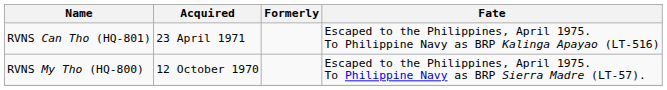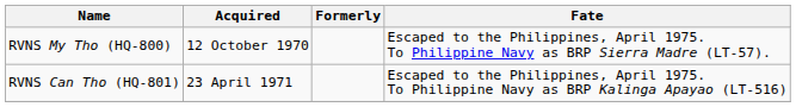rows swapped: RVNS My Tho (HQ-800) <-> RVNS Can Tho (HQ-801)
